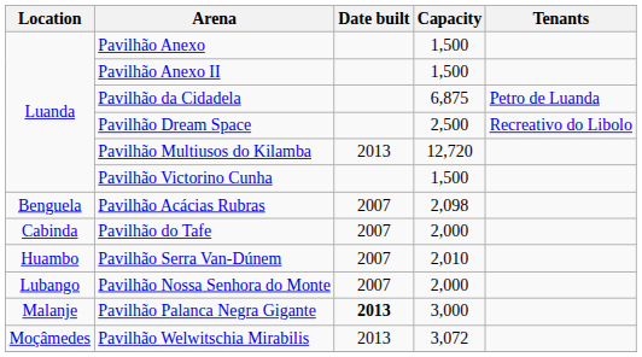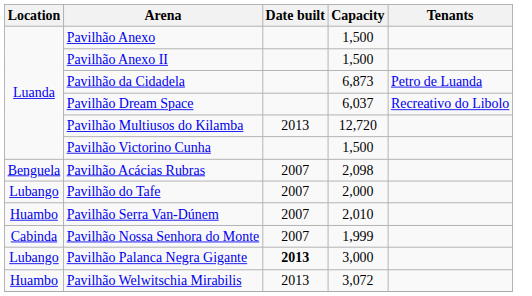Pavilhão da Cidadela | Capacity: 6,875 -> 6,873
Pavilhão Dream Space | Capacity: 2,500 -> 6,037
Pavilhão do Tafe | Location: Cabinda -> Lubango
Pavilhão Nossa Senhora do Monte | Location: Lubango -> Cabinda
Pavilhão Nossa Senhora do Monte | Capacity: 2,000 -> 1,999
Pavilhão Palanca Negra Gigante | Location: Malanje -> Lubango
Pavilhão Welwitschia Mirabilis | Location: Moçâmedes -> Huambo
